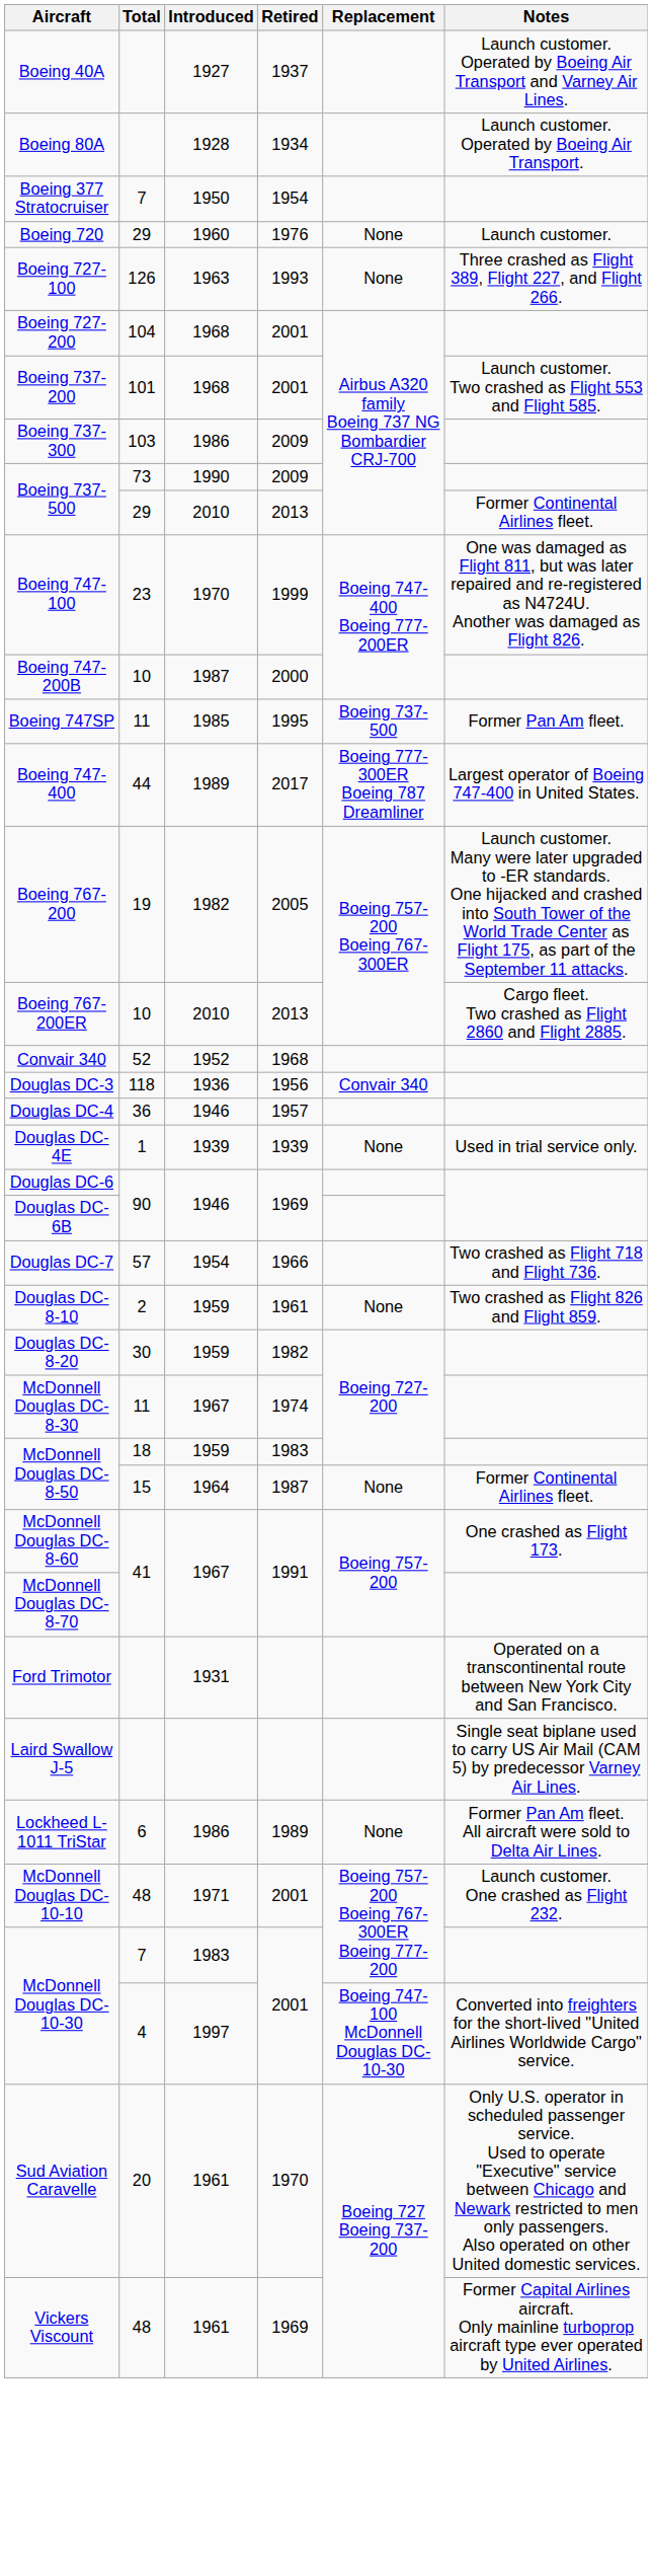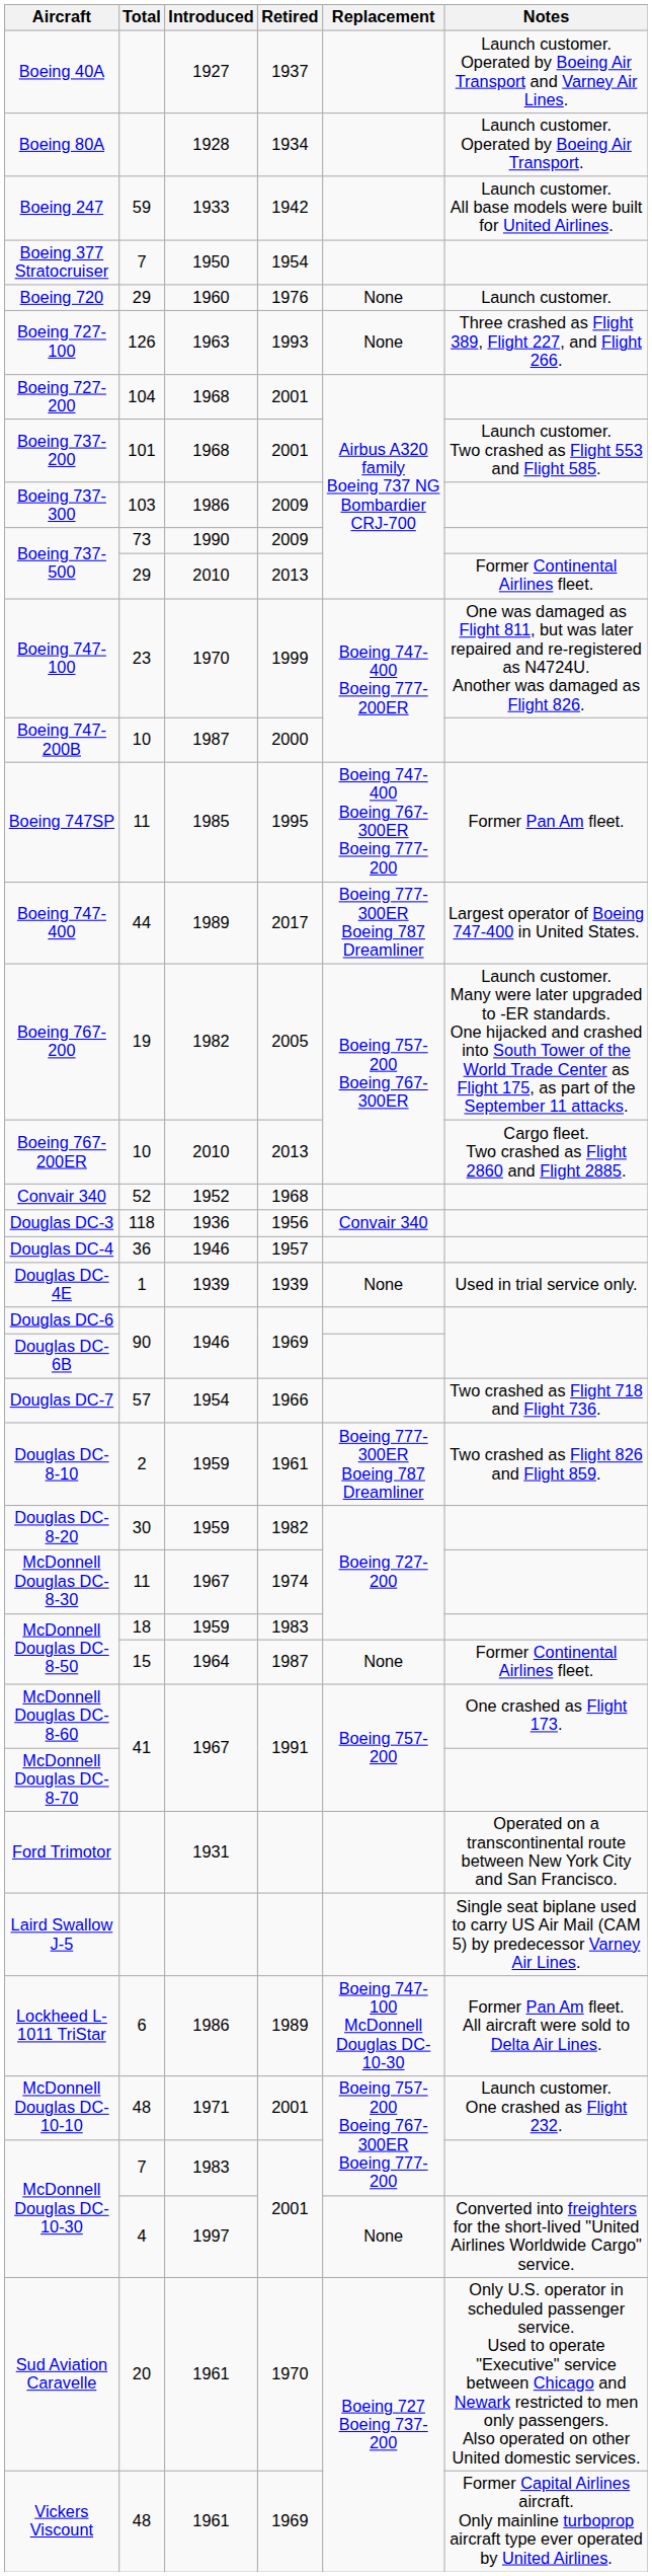+ row: Boeing 247 | 59 | 1933 | 1942 | Launch customer. All base models were built for United Airlines.
Boeing 747SP | Replacement: Boeing 737-500 -> Boeing 747-400 Boeing 767-300ER Boeing 777-200
Douglas DC-8-10 | Replacement: None -> Boeing 777-300ER Boeing 787 Dreamliner
Lockheed L-1011 TriStar | Replacement: None -> Boeing 747-100 McDonnell Douglas DC-10-30
McDonnell Douglas DC-10-30 / 4 | Replacement: Boeing 747-100 McDonnell Douglas DC-10-30 -> None
